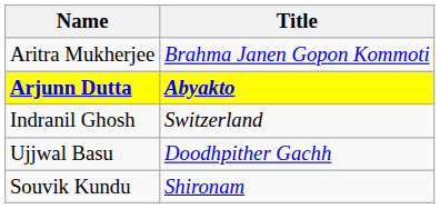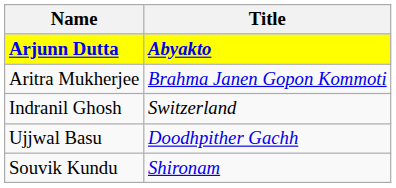rows swapped: Arjunn Dutta <-> Aritra Mukherjee
